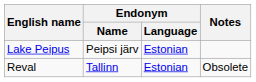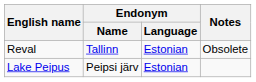rows swapped: Lake Peipus <-> Reval
